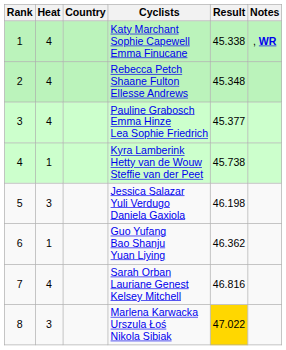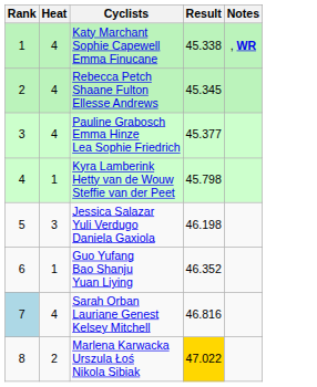- column: Country
Rebecca Petch Shaane Fulton Ellesse Andrews | Result: 45.348 -> 45.345
Kyra Lamberink Hetty van de Wouw Steffie van der Peet | Result: 45.738 -> 45.798
Guo Yufang Bao Shanju Yuan Liying | Result: 46.362 -> 46.352
Sarah Orban Lauriane Genest Kelsey Mitchell | Rank: no background -> lightblue background
Marlena Karwacka Urszula Łoś Nikola Sibiak | Heat: 3 -> 2
